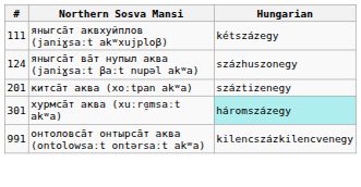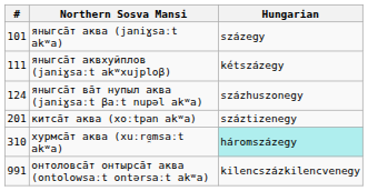+ row: 101 | яныгса̄т аква (janiɣsaːt akʷa) | százegy
хурмса̄т аква (xuːrɞ̯msaːt akʷa) | #: 301 -> 310
